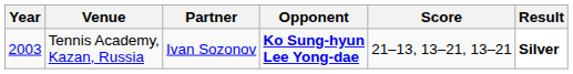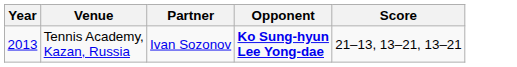- column: Result | Silver
Tennis Academy, Kazan, Russia | Year: 2003 -> 2013
